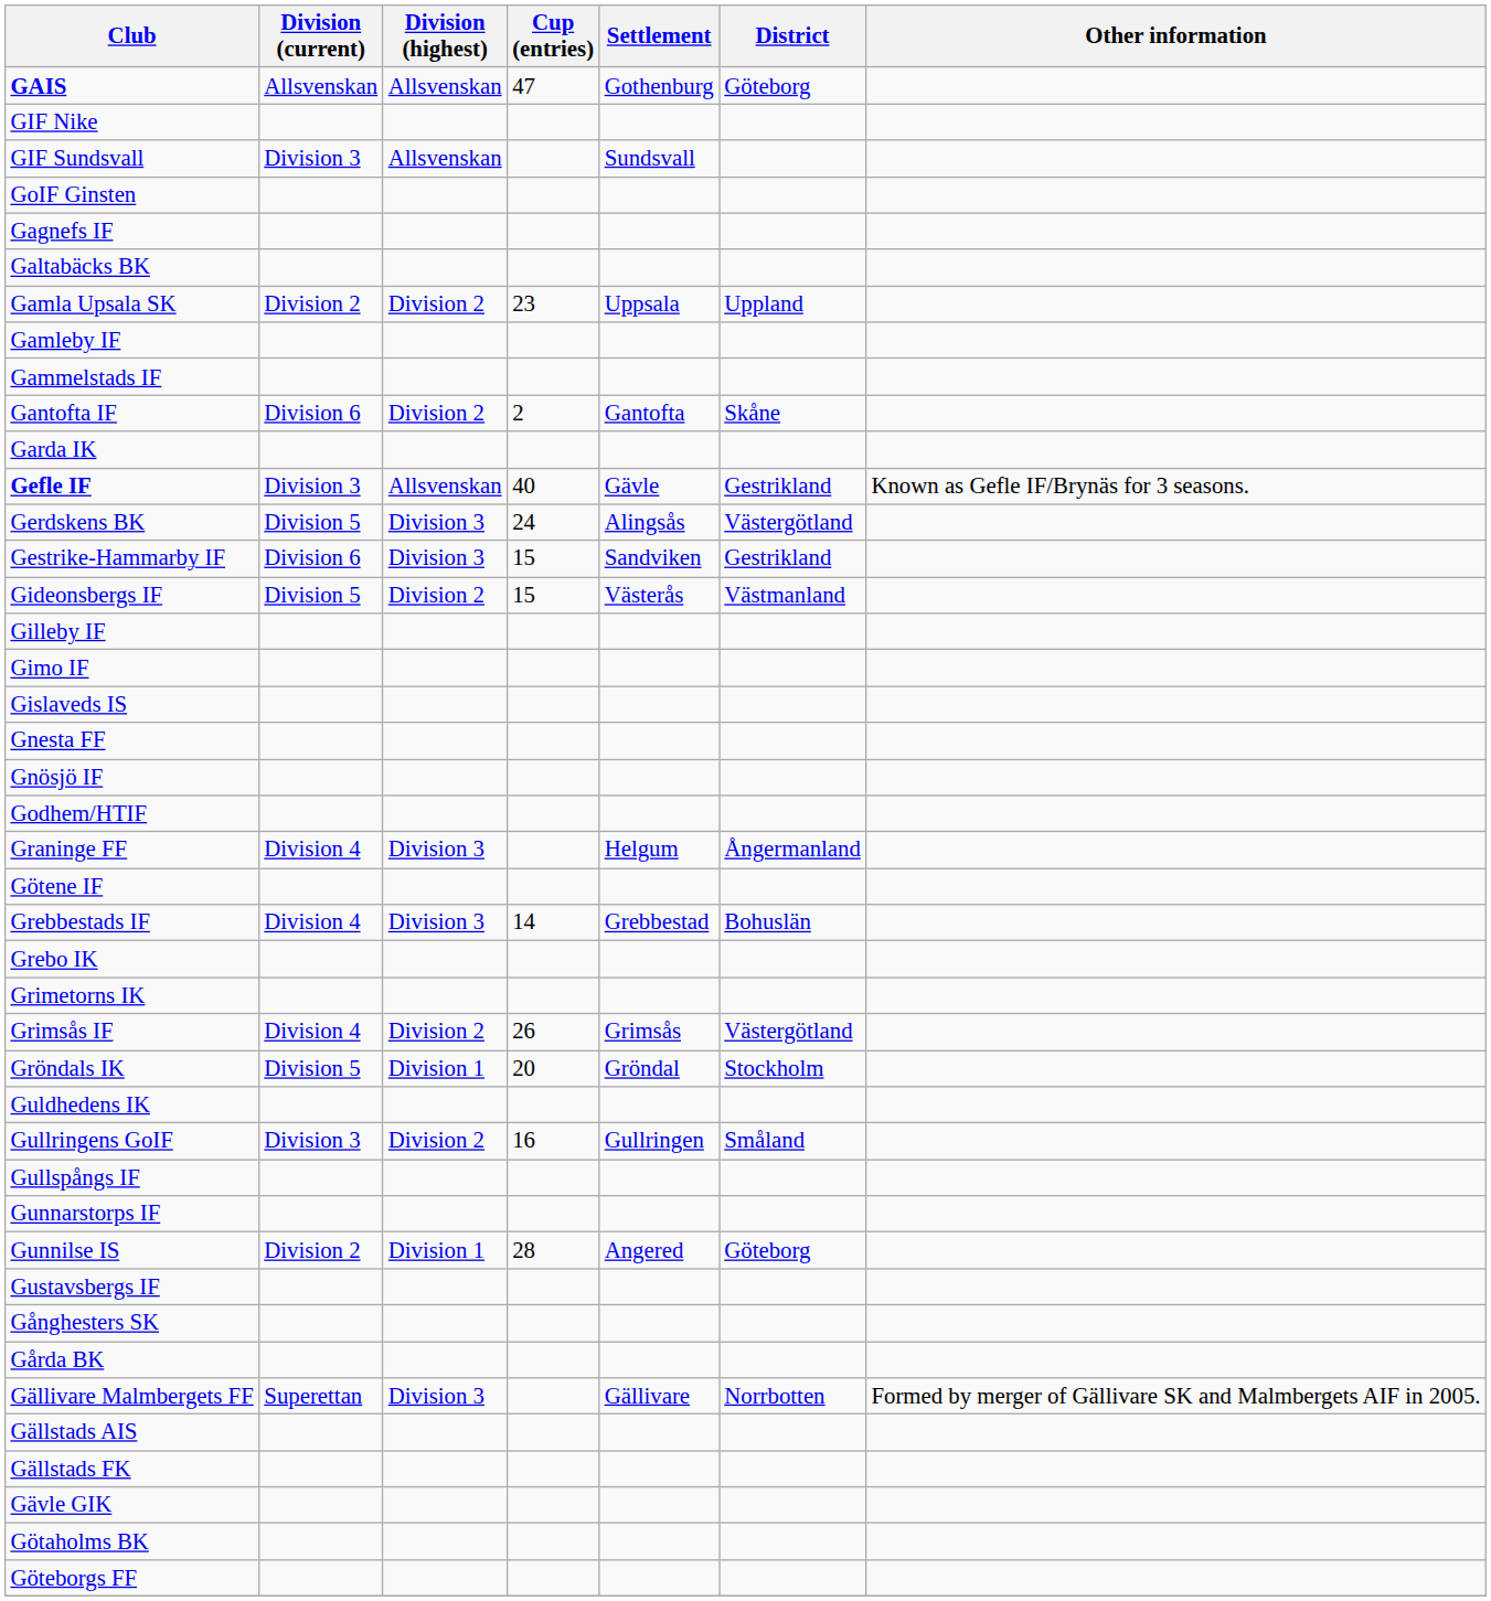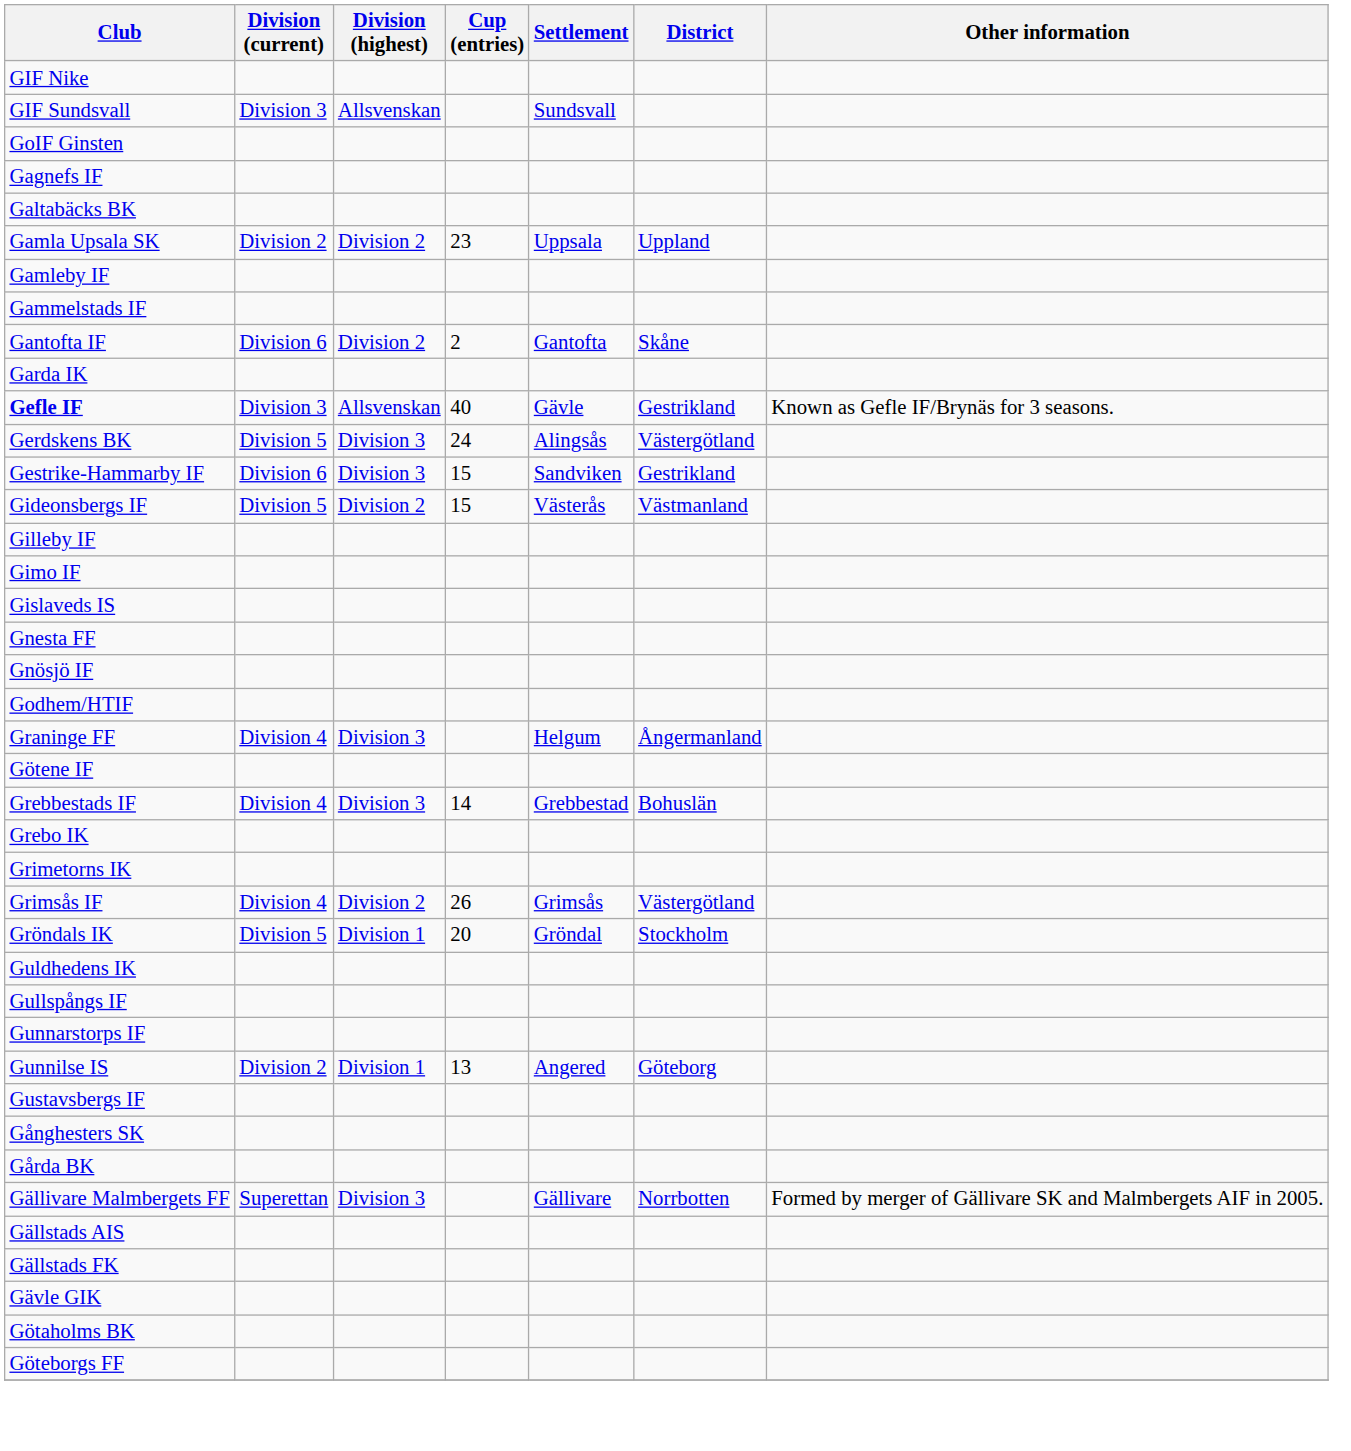- row: GAIS | Allsvenskan | Allsvenskan | 47 | Gothenburg | Göteborg
- row: Gullringens GoIF | Division 3 | Division 2 | 16 | Gullringen | Småland
Gunnilse IS | Cup (entries): 28 -> 13
